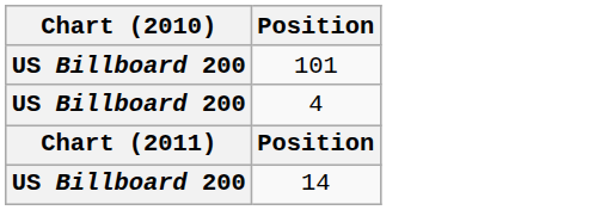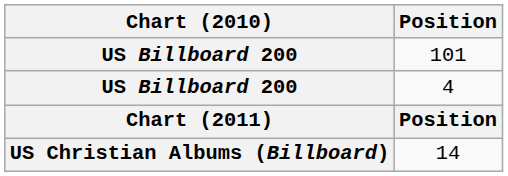14 | Chart (2010): US Billboard 200 -> US Christian Albums (Billboard)
